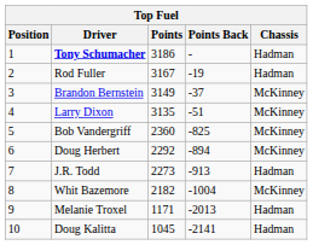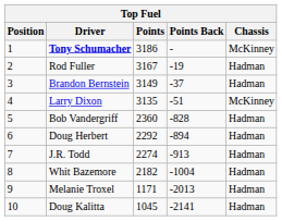Tony Schumacher | Chassis: Hadman -> McKinney
Brandon Bernstein | Chassis: McKinney -> Hadman
Bob Vandergriff | Points Back: -825 -> -828
Bob Vandergriff | Chassis: McKinney -> Hadman
Doug Herbert | Chassis: McKinney -> Hadman
J.R. Todd | Points: 2273 -> 2274
Whit Bazemore | Chassis: McKinney -> Hadman
